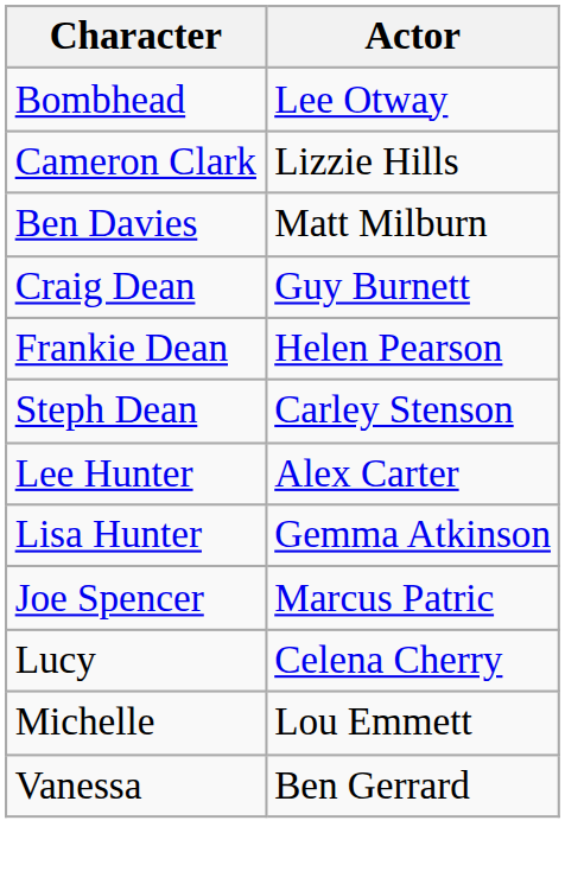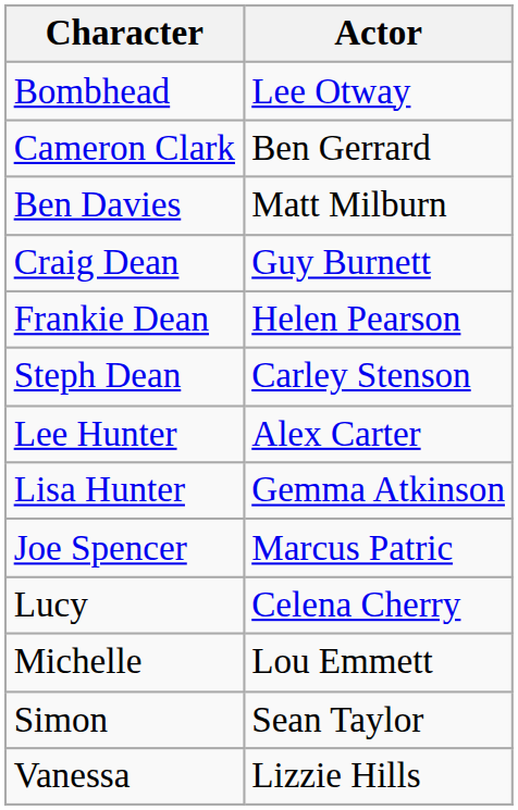Cameron Clark | Actor: Lizzie Hills -> Ben Gerrard
+ row: Simon | Sean Taylor
Vanessa | Actor: Ben Gerrard -> Lizzie Hills
